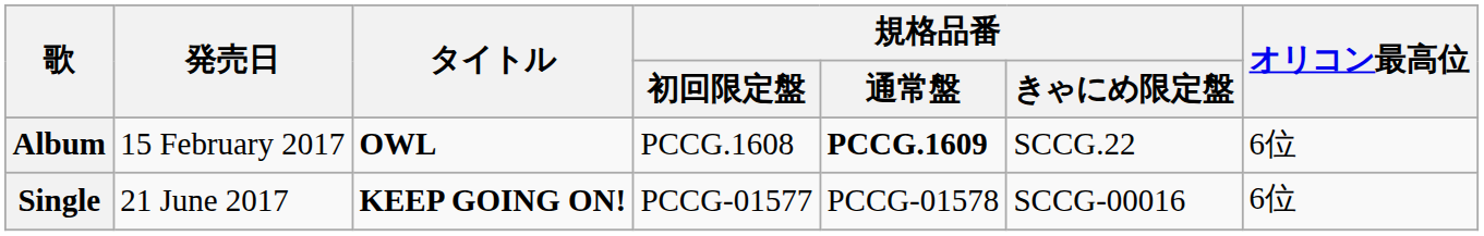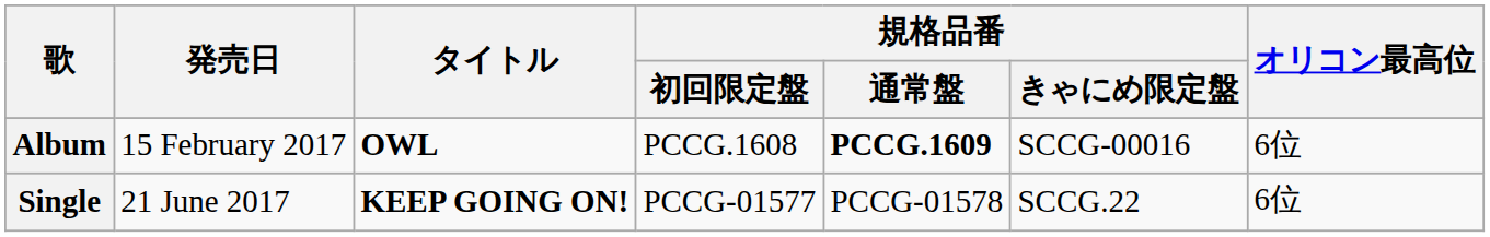Album | 規格品番 / きゃにめ限定盤: SCCG.22 -> SCCG-00016
Single | 規格品番 / きゃにめ限定盤: SCCG-00016 -> SCCG.22
